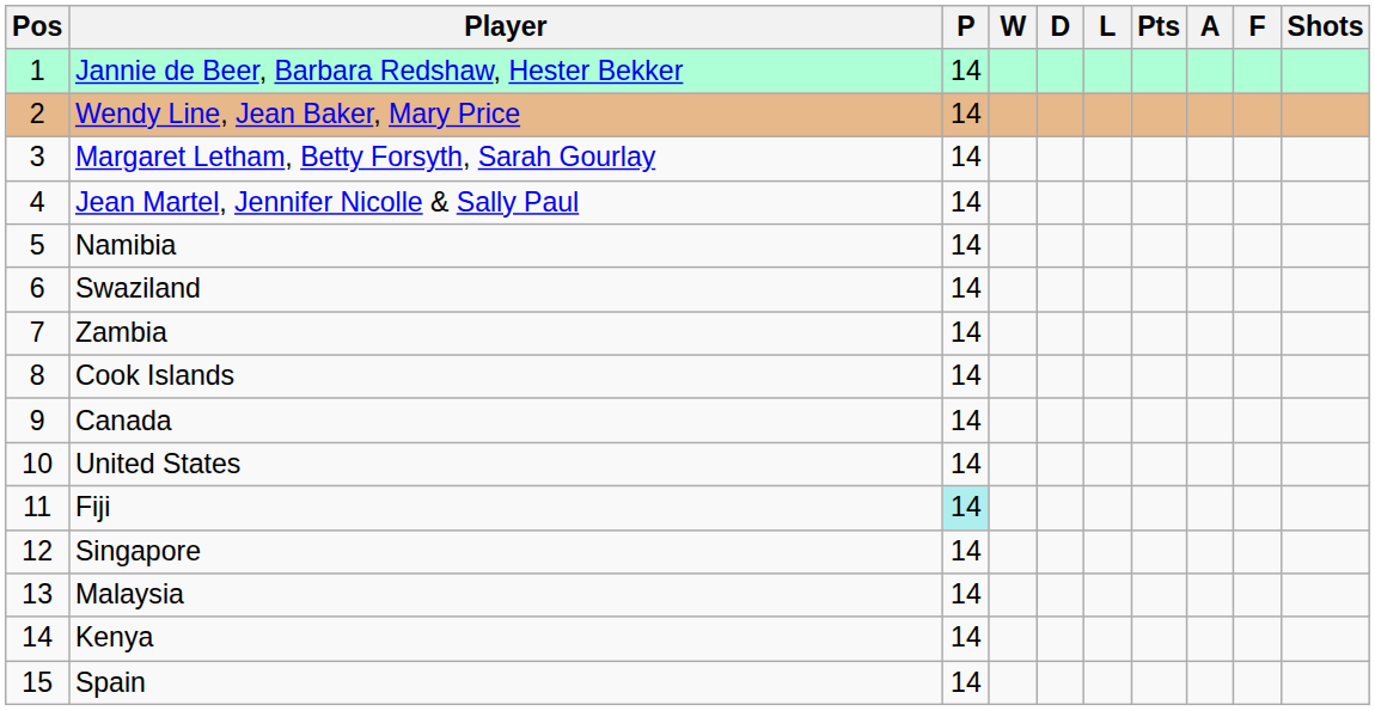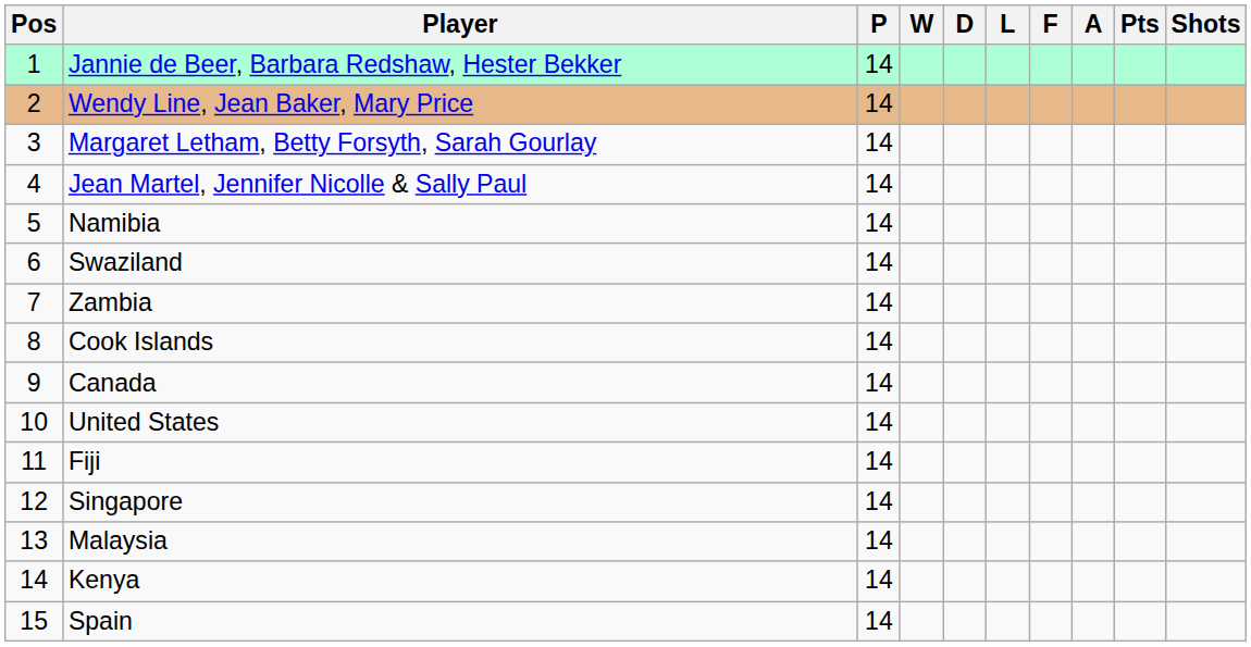columns swapped: F <-> Pts
Fiji | P: paleturquoise background -> no background
